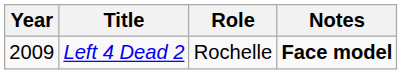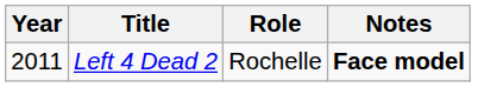Left 4 Dead 2 | Year: 2009 -> 2011
